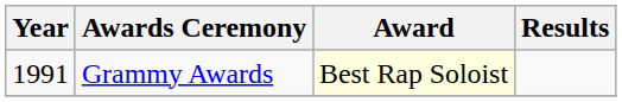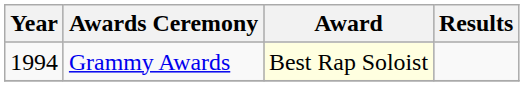Grammy Awards | Year: 1991 -> 1994
